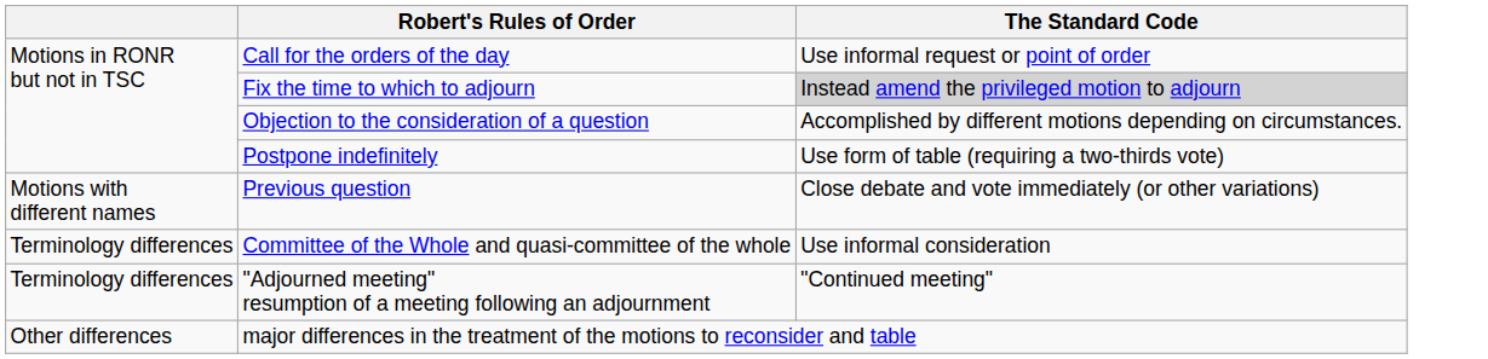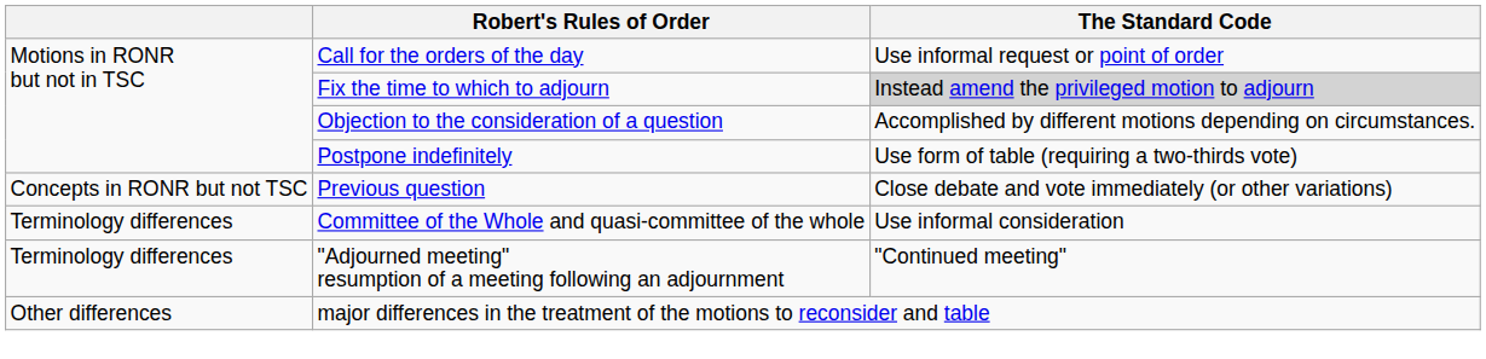Previous question | column 1: Motions with different names -> Concepts in RONR but not TSC
